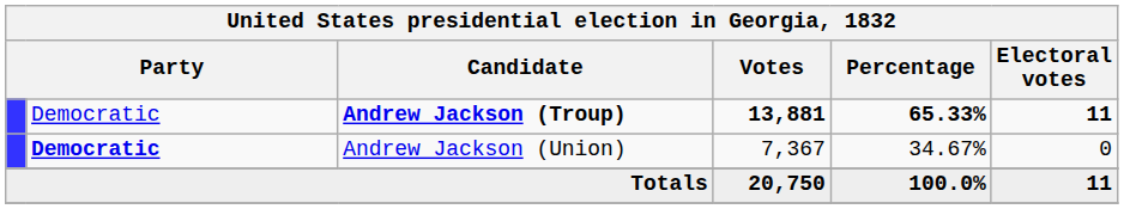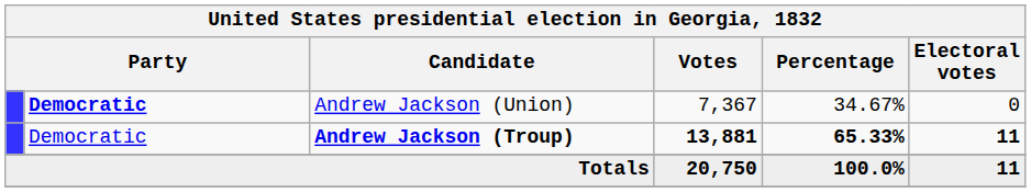rows swapped: Andrew Jackson (Troup) <-> Andrew Jackson (Union)
